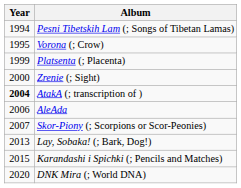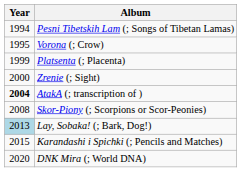- row: 2006 | AleAda
Skor-Piony (; Scorpions or Scor-Peonies) | Year: 2007 -> 2008
Lay, Sobaka! (; Bark, Dog!) | Year: no background -> lightblue background
